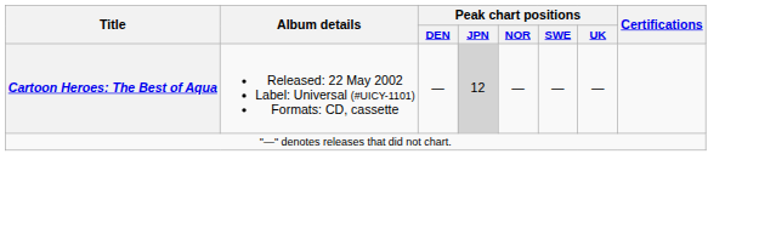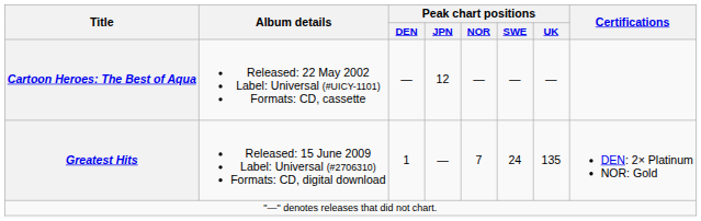Cartoon Heroes: The Best of Aqua | Peak chart positions / JPN: lightgrey background -> no background
+ row: Greatest Hits | Released: 15 June 2009 Label: Universal (#2706310) Formats: CD, digital download | 1 | — | 7 | 24 | 135 | DEN: 2× Platinum NOR: Gold
